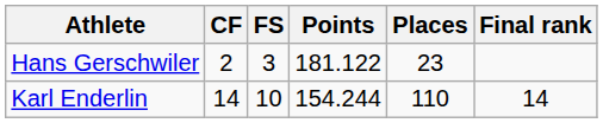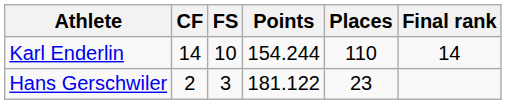rows swapped: Karl Enderlin <-> Hans Gerschwiler
